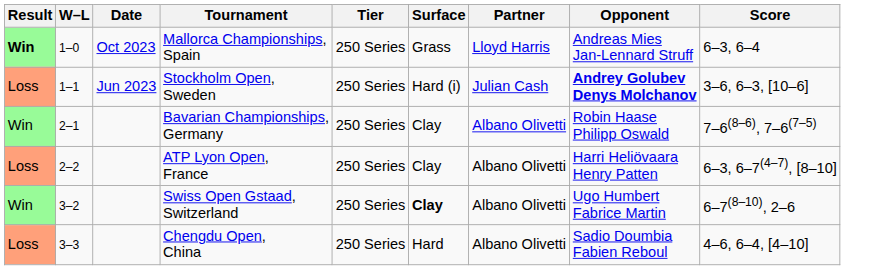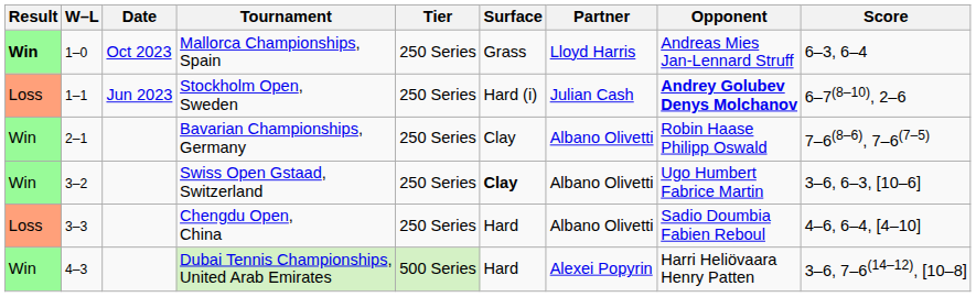Stockholm Open, Sweden | Score: 3–6, 6–3, [10–6] -> 6–7(8–10), 2–6
- row: Loss | 2–2 | ATP Lyon Open, France | 250 Series | Clay | Albano Olivetti | Harri Heliövaara Henry Patten | 6–3, 6–7(4–7), [8–10]
Swiss Open Gstaad, Switzerland | Score: 6–7(8–10), 2–6 -> 3–6, 6–3, [10–6]
+ row: Win | 4–3 | Dubai Tennis Championships, United Arab Emirates | 500 Series | Hard | Alexei Popyrin | Harri Heliövaara Henry Patten | 3–6, 7–6(14–12), [10–8]
